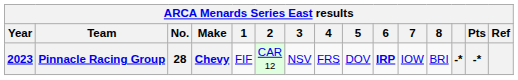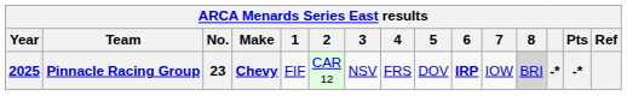Pinnacle Racing Group | Year: 2023 -> 2025
Pinnacle Racing Group | No.: 28 -> 23
Pinnacle Racing Group | 8: no background -> lightgrey background
